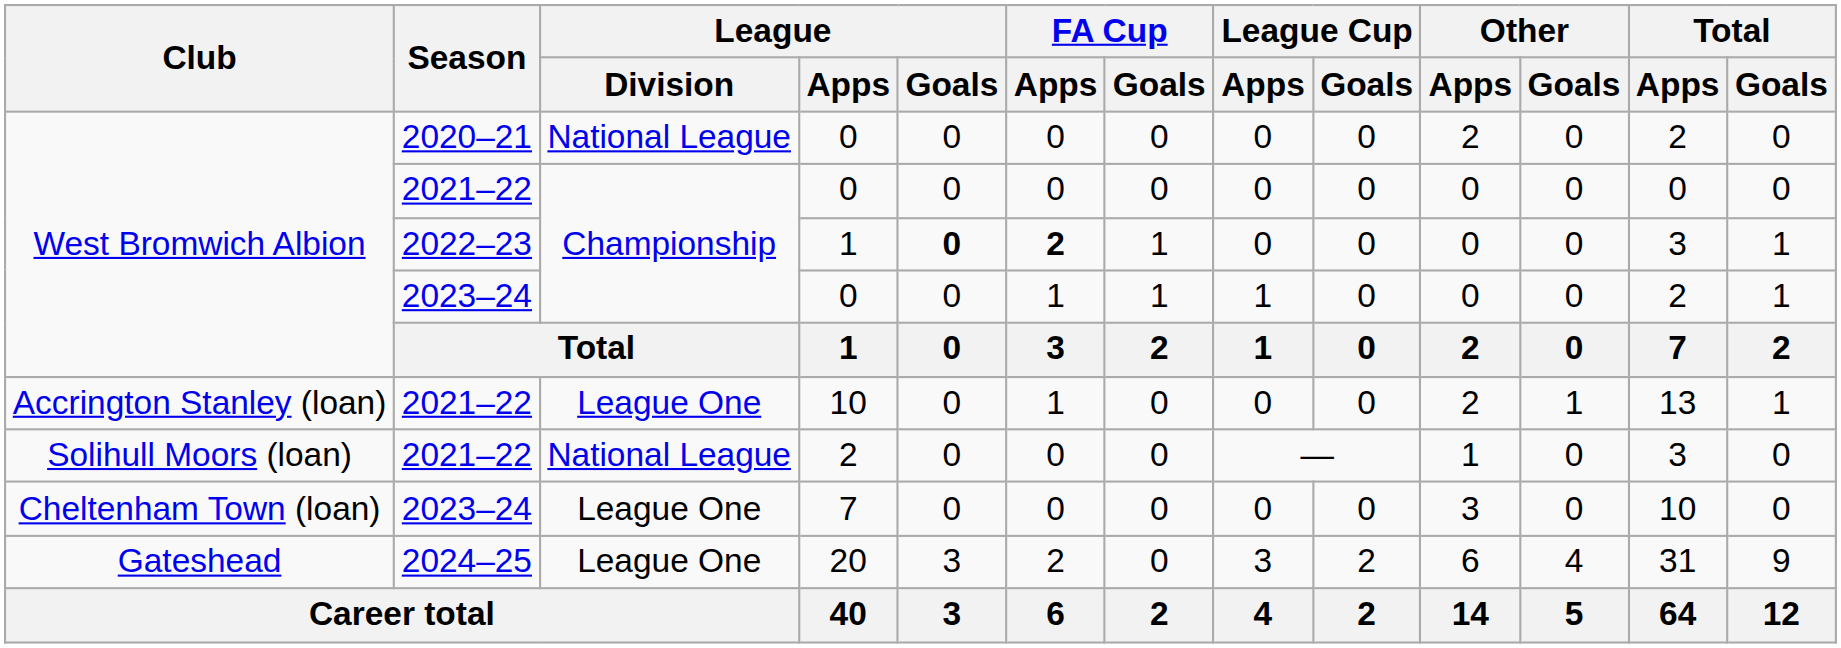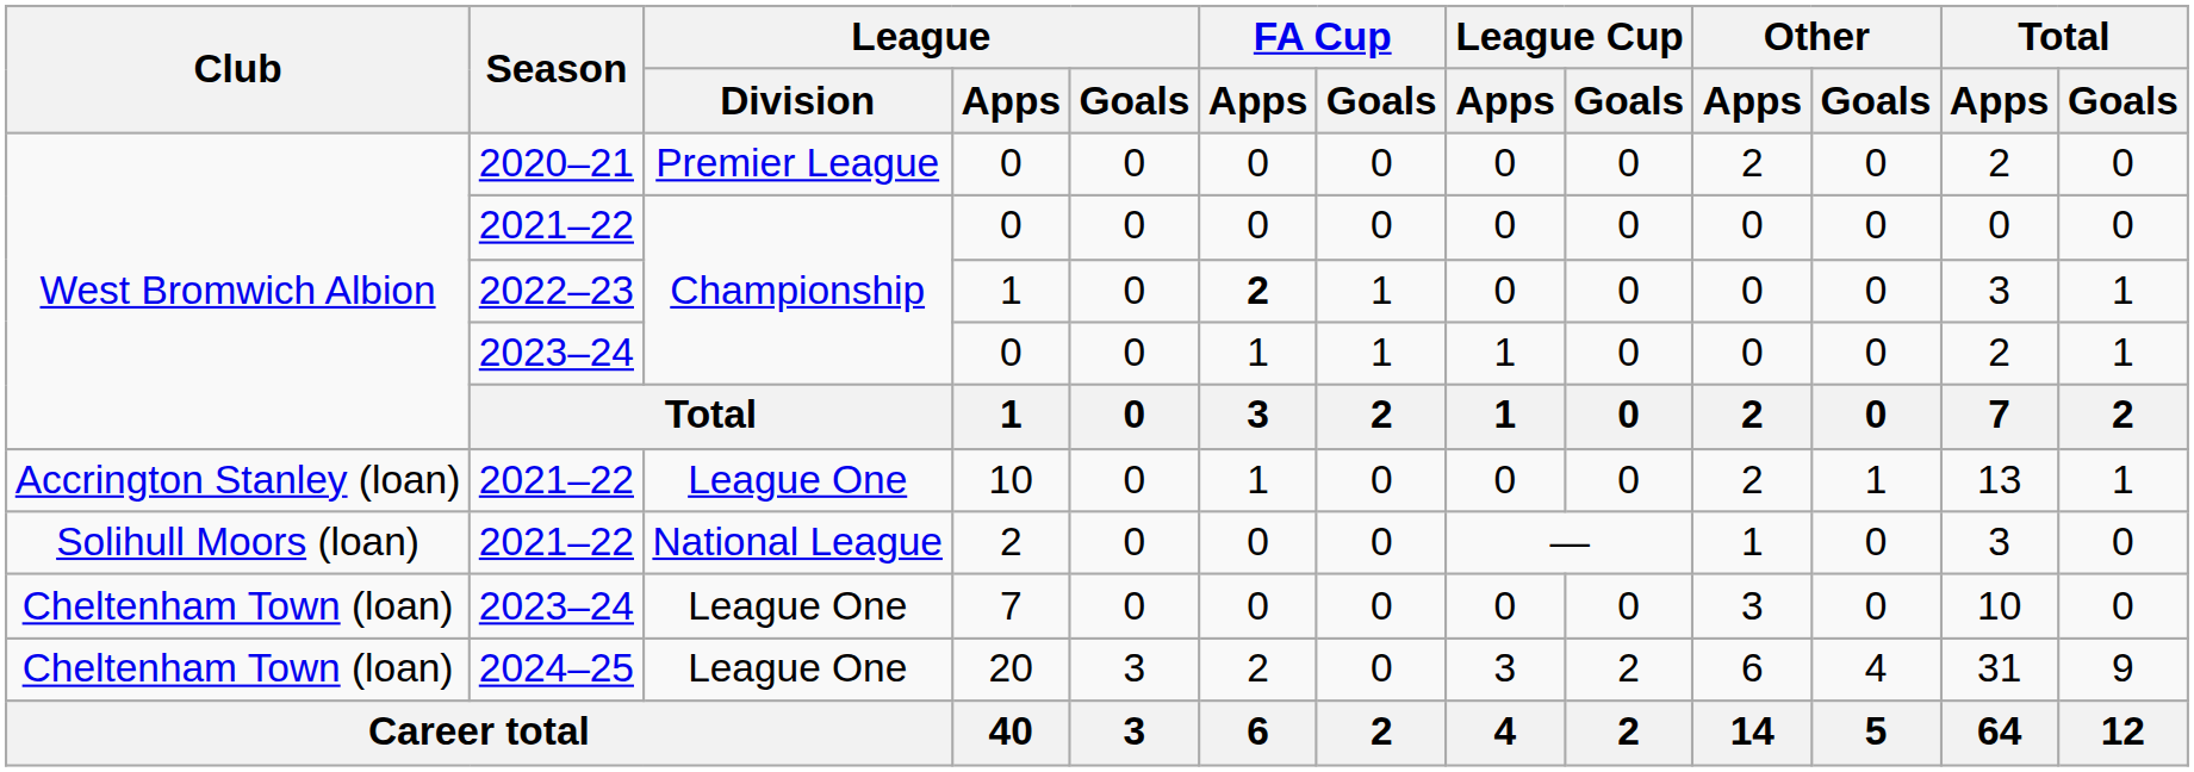2020–21 / 0 | League / Division: National League -> Premier League
2022–23 / 1 | League / Goals: bold -> normal
20 | Club: Gateshead -> Cheltenham Town (loan)
